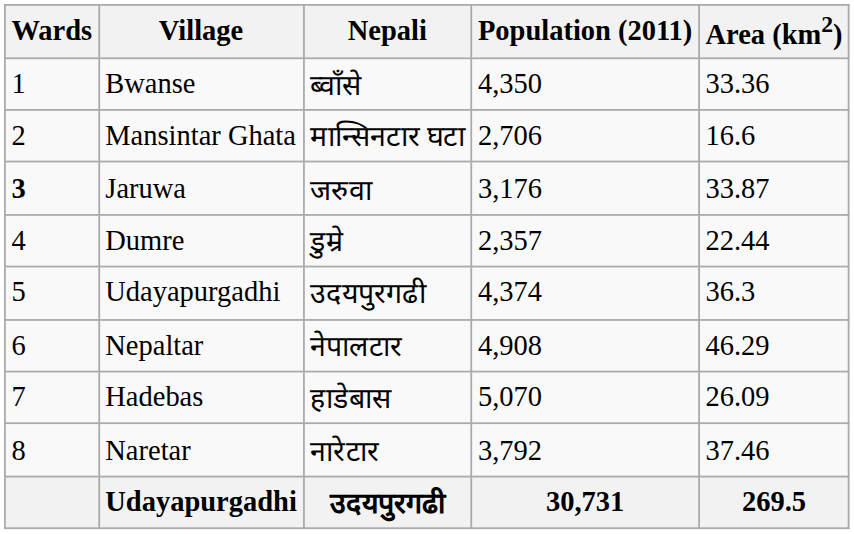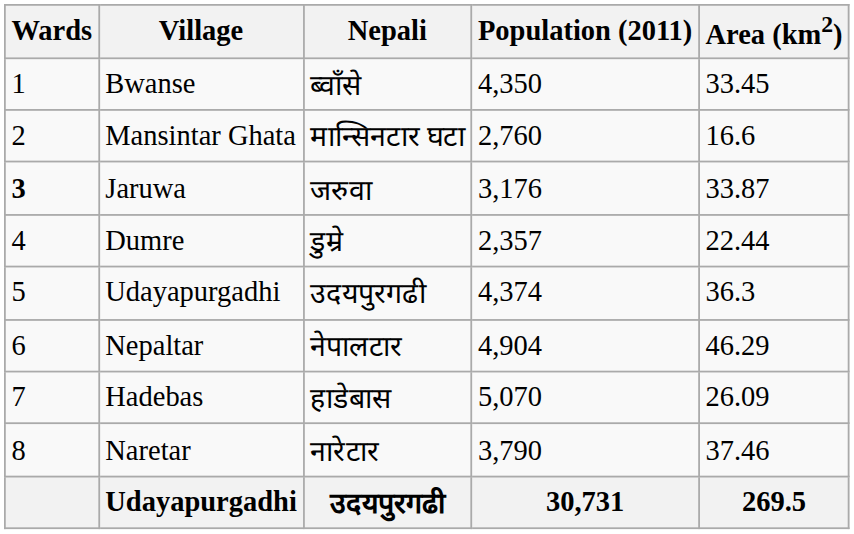Bwanse | Area (km2): 33.36 -> 33.45
Mansintar Ghata | Population (2011): 2,706 -> 2,760
Nepaltar | Population (2011): 4,908 -> 4,904
Naretar | Population (2011): 3,792 -> 3,790
